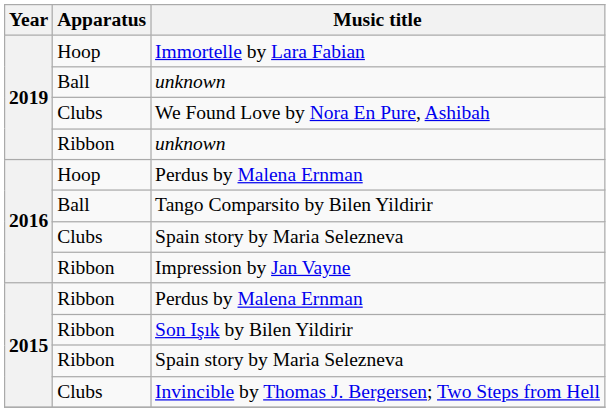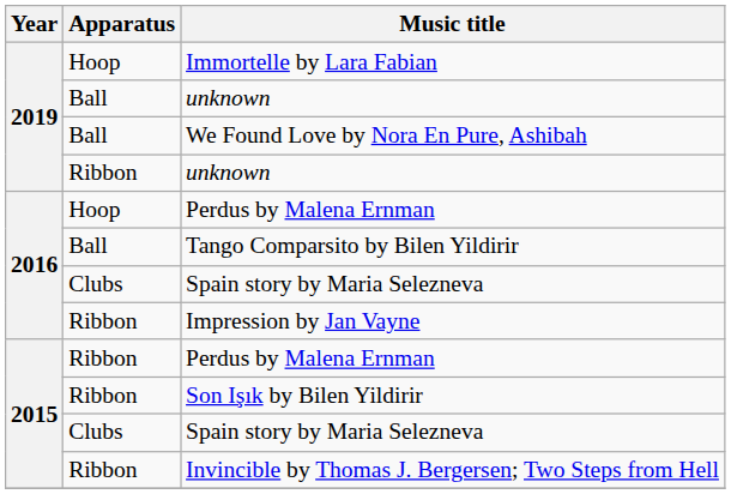We Found Love by Nora En Pure, Ashibah | Apparatus: Clubs -> Ball
2015 / Spain story by Maria Selezneva | Apparatus: Ribbon -> Clubs
Invincible by Thomas J. Bergersen; Two Steps from Hell | Apparatus: Clubs -> Ribbon
